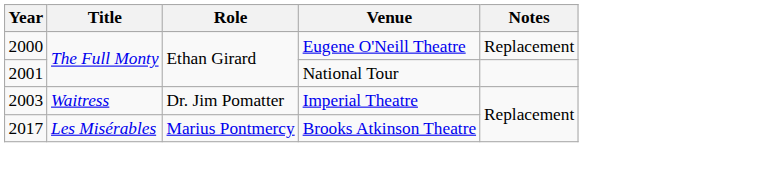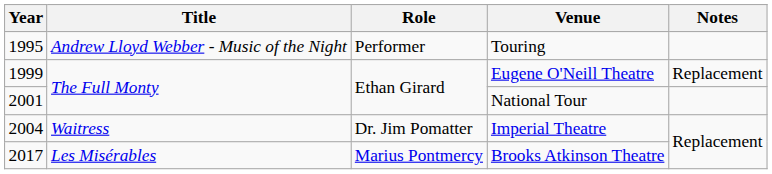+ row: 1995 | Andrew Lloyd Webber - Music of the Night | Performer | Touring
Eugene O'Neill Theatre | Year: 2000 -> 1999
Imperial Theatre | Year: 2003 -> 2004
